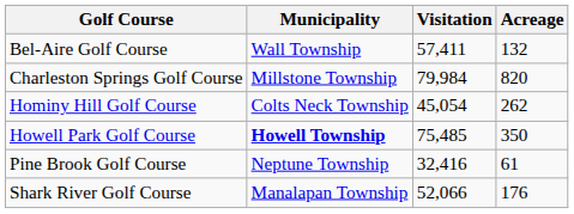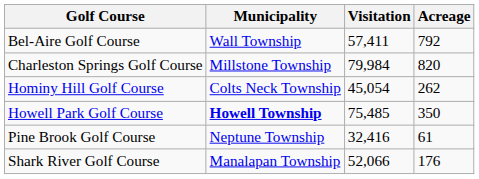Bel-Aire Golf Course | Acreage: 132 -> 792
